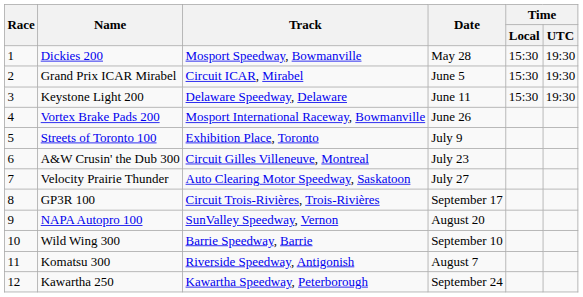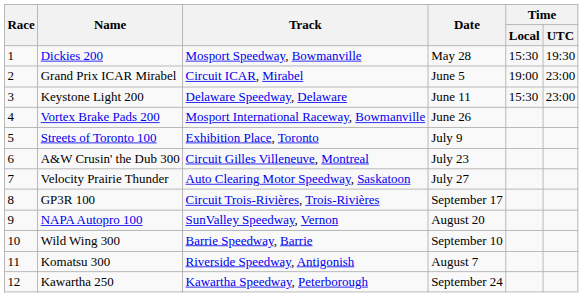Grand Prix ICAR Mirabel | Time / Local: 15:30 -> 19:00
Grand Prix ICAR Mirabel | Time / UTC: 19:30 -> 23:00
Keystone Light 200 | Time / UTC: 19:30 -> 23:00
